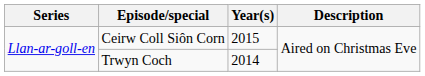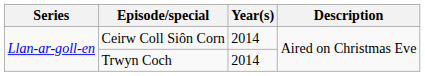Ceirw Coll Siôn Corn | Year(s): 2015 -> 2014
